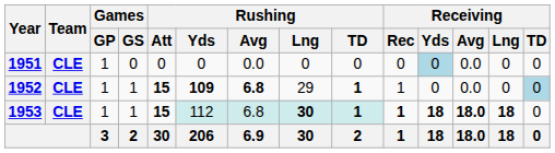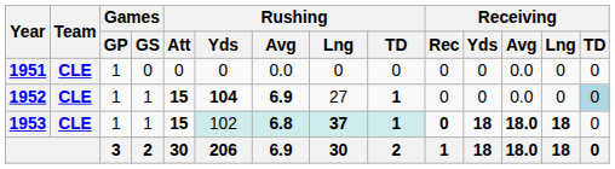1951 | Receiving / Yds: lightblue background -> no background
1952 | Rushing / Yds: 109 -> 104
1952 | Rushing / Avg: 6.8 -> 6.9
1952 | Rushing / Lng: 29 -> 27
1952 | Receiving / Rec: 1 -> 0
1953 | Rushing / Yds: 112 -> 102
1953 | Rushing / Avg: normal -> bold
1953 | Rushing / Lng: 30 -> 37
1953 | Receiving / Rec: 1 -> 0
